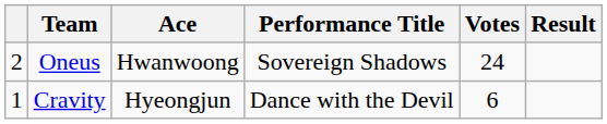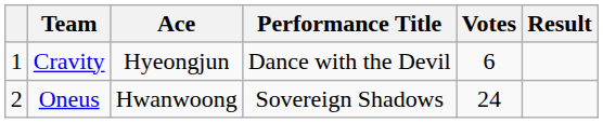rows swapped: Cravity <-> Oneus
